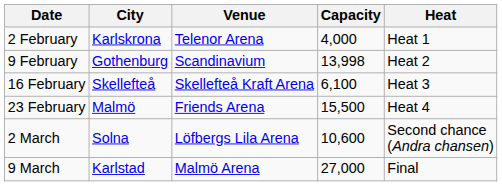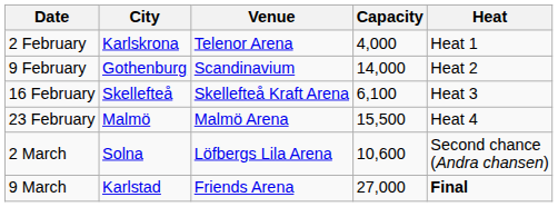9 February | Capacity: 13,998 -> 14,000
23 February | Venue: Friends Arena -> Malmö Arena
9 March | Venue: Malmö Arena -> Friends Arena
9 March | Heat: normal -> bold
